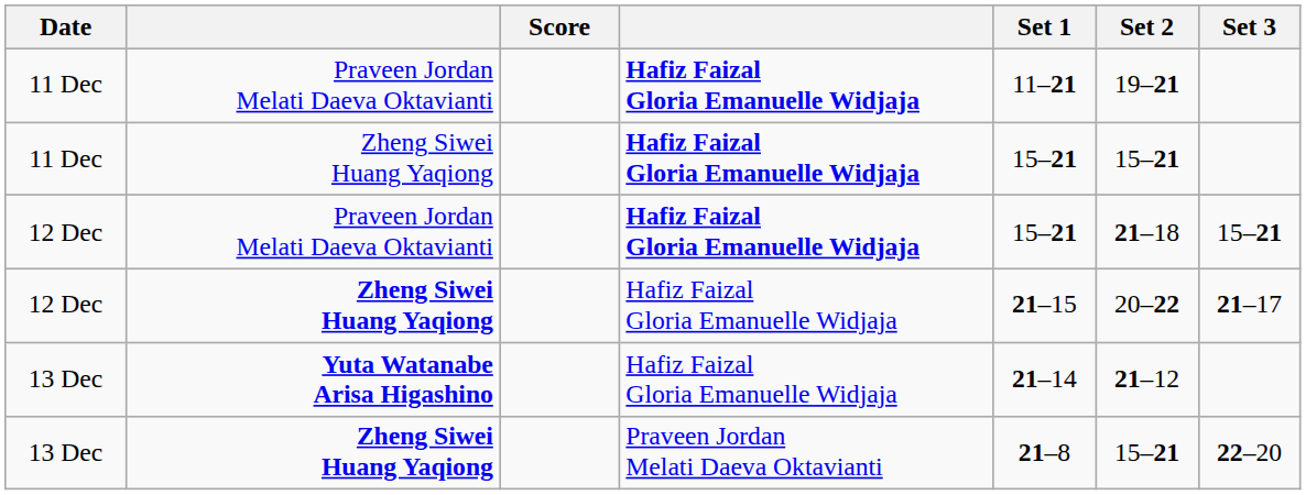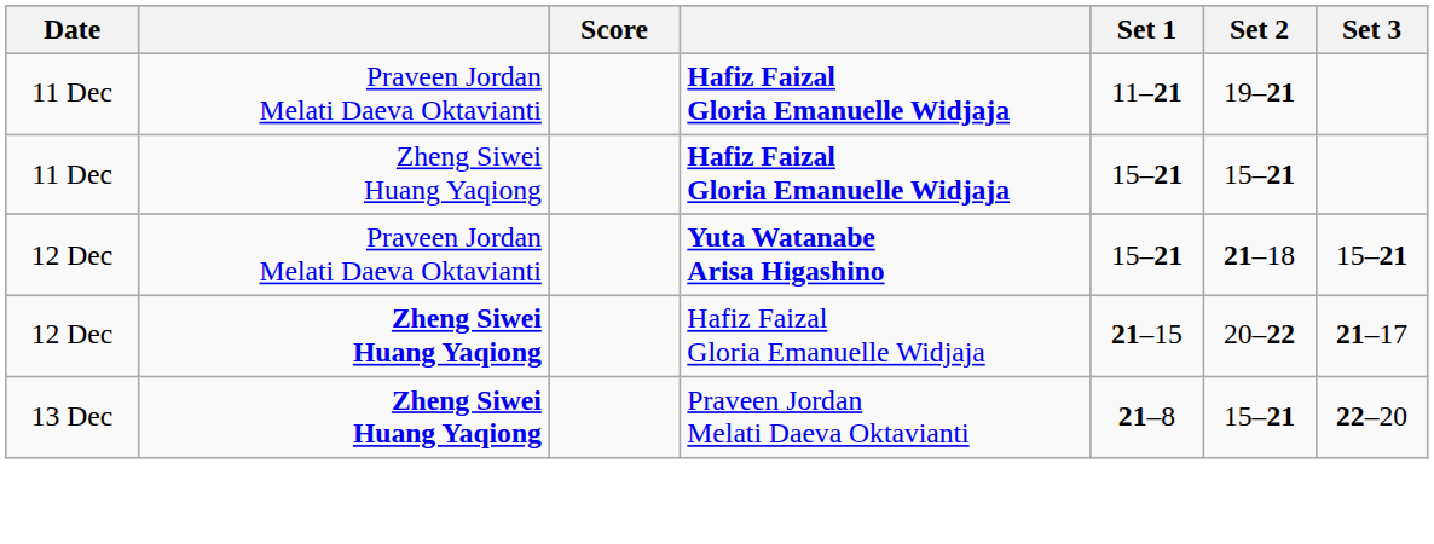12 Dec / Praveen Jordan Melati Daeva Oktavianti | column 4: Hafiz Faizal Gloria Emanuelle Widjaja -> Yuta Watanabe Arisa Higashino
- row: 13 Dec | Yuta Watanabe Arisa Higashino | Hafiz Faizal Gloria Emanuelle Widjaja | 21–14 | 21–12
